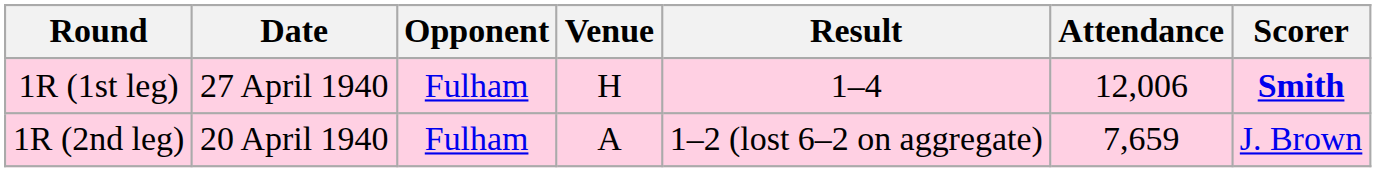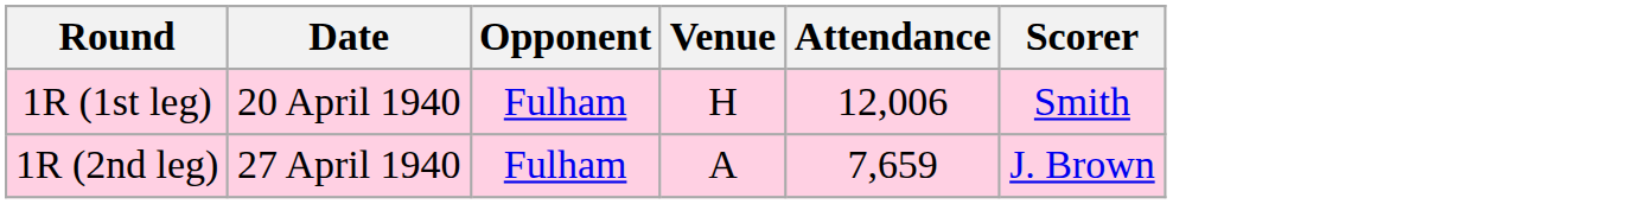- column: Result | 1–4 | 1–2 (lost 6–2 on aggregate)
1R (1st leg) | Date: 27 April 1940 -> 20 April 1940
1R (1st leg) | Scorer: bold -> normal
1R (2nd leg) | Date: 20 April 1940 -> 27 April 1940
